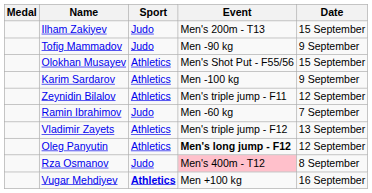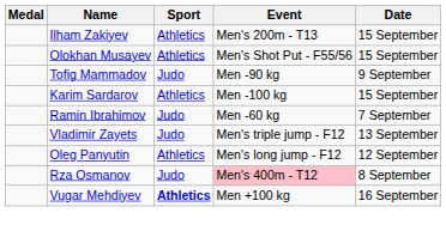Ilham Zakiyev | Sport: Judo -> Athletics
rows swapped: Olokhan Musayev <-> Tofig Mammadov
Karim Sardarov | Date: 9 September -> 15 September
- row: Zeynidin Bilalov | Athletics | Men's triple jump - F11 | 12 September
Vladimir Zayets | Sport: Athletics -> Judo
Oleg Panyutin | Event: bold -> normal
